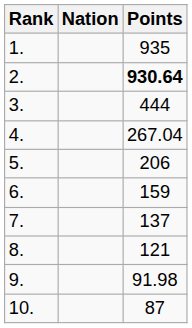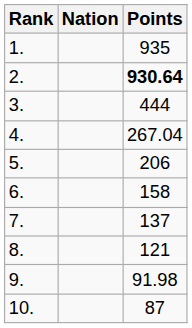6. | Points: 159 -> 158
